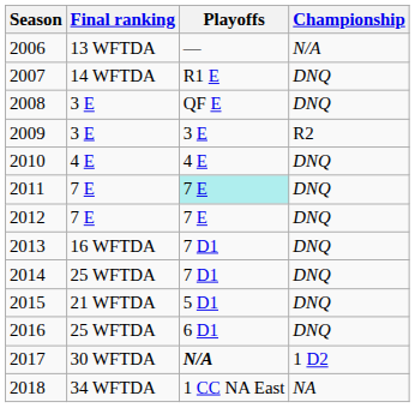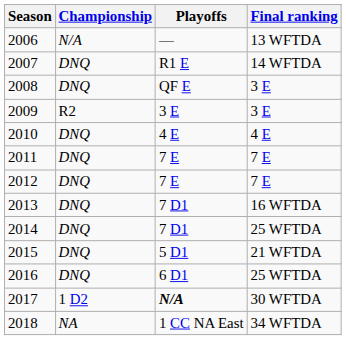columns swapped: Final ranking <-> Championship
2011 | Playoffs: paleturquoise background -> no background
